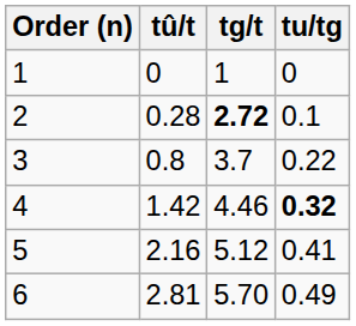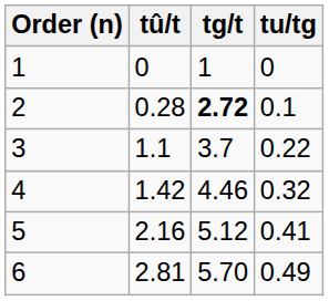3 | tû/t: 0.8 -> 1.1
4 | tu/tg: bold -> normal
